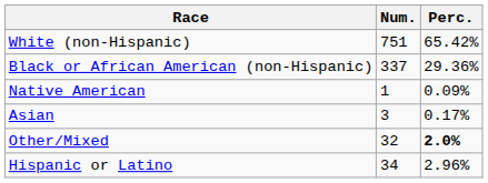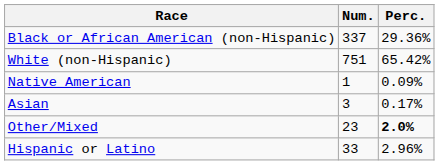rows swapped: White (non-Hispanic) <-> Black or African American (non-Hispanic)
Other/Mixed | Num.: 32 -> 23
Hispanic or Latino | Num.: 34 -> 33
